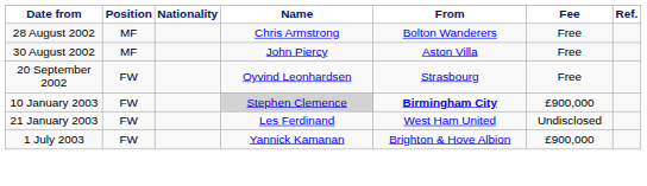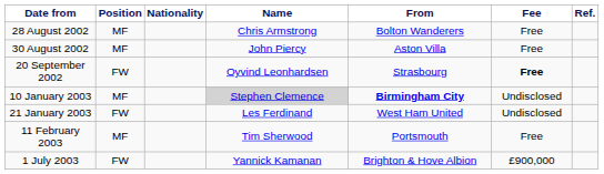20 September 2002 | Fee: normal -> bold
10 January 2003 | Position: FW -> MF
10 January 2003 | Fee: £900,000 -> Undisclosed
+ row: 11 February 2003 | MF | Tim Sherwood | Portsmouth | Free
